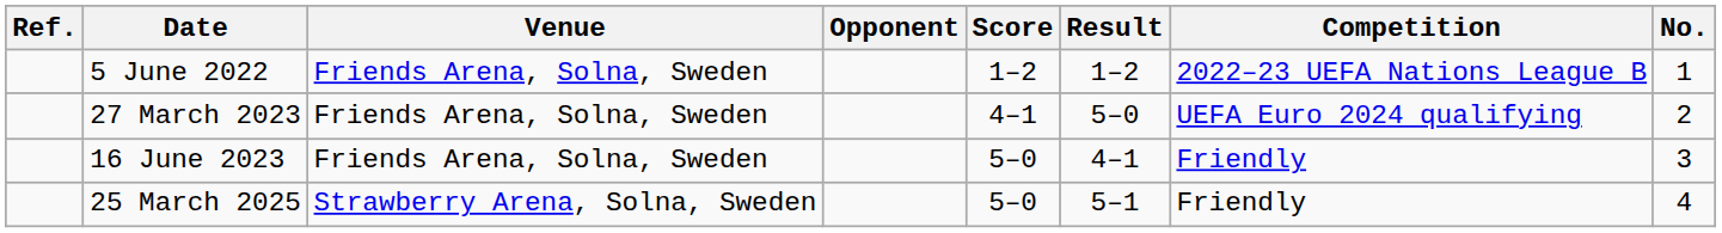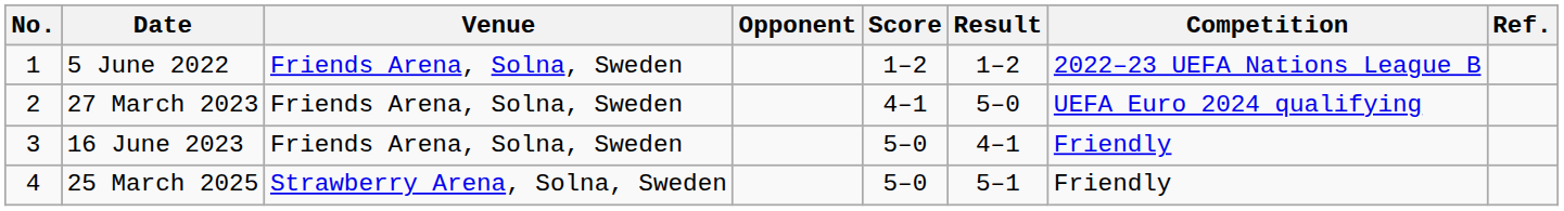columns swapped: No. <-> Ref.
